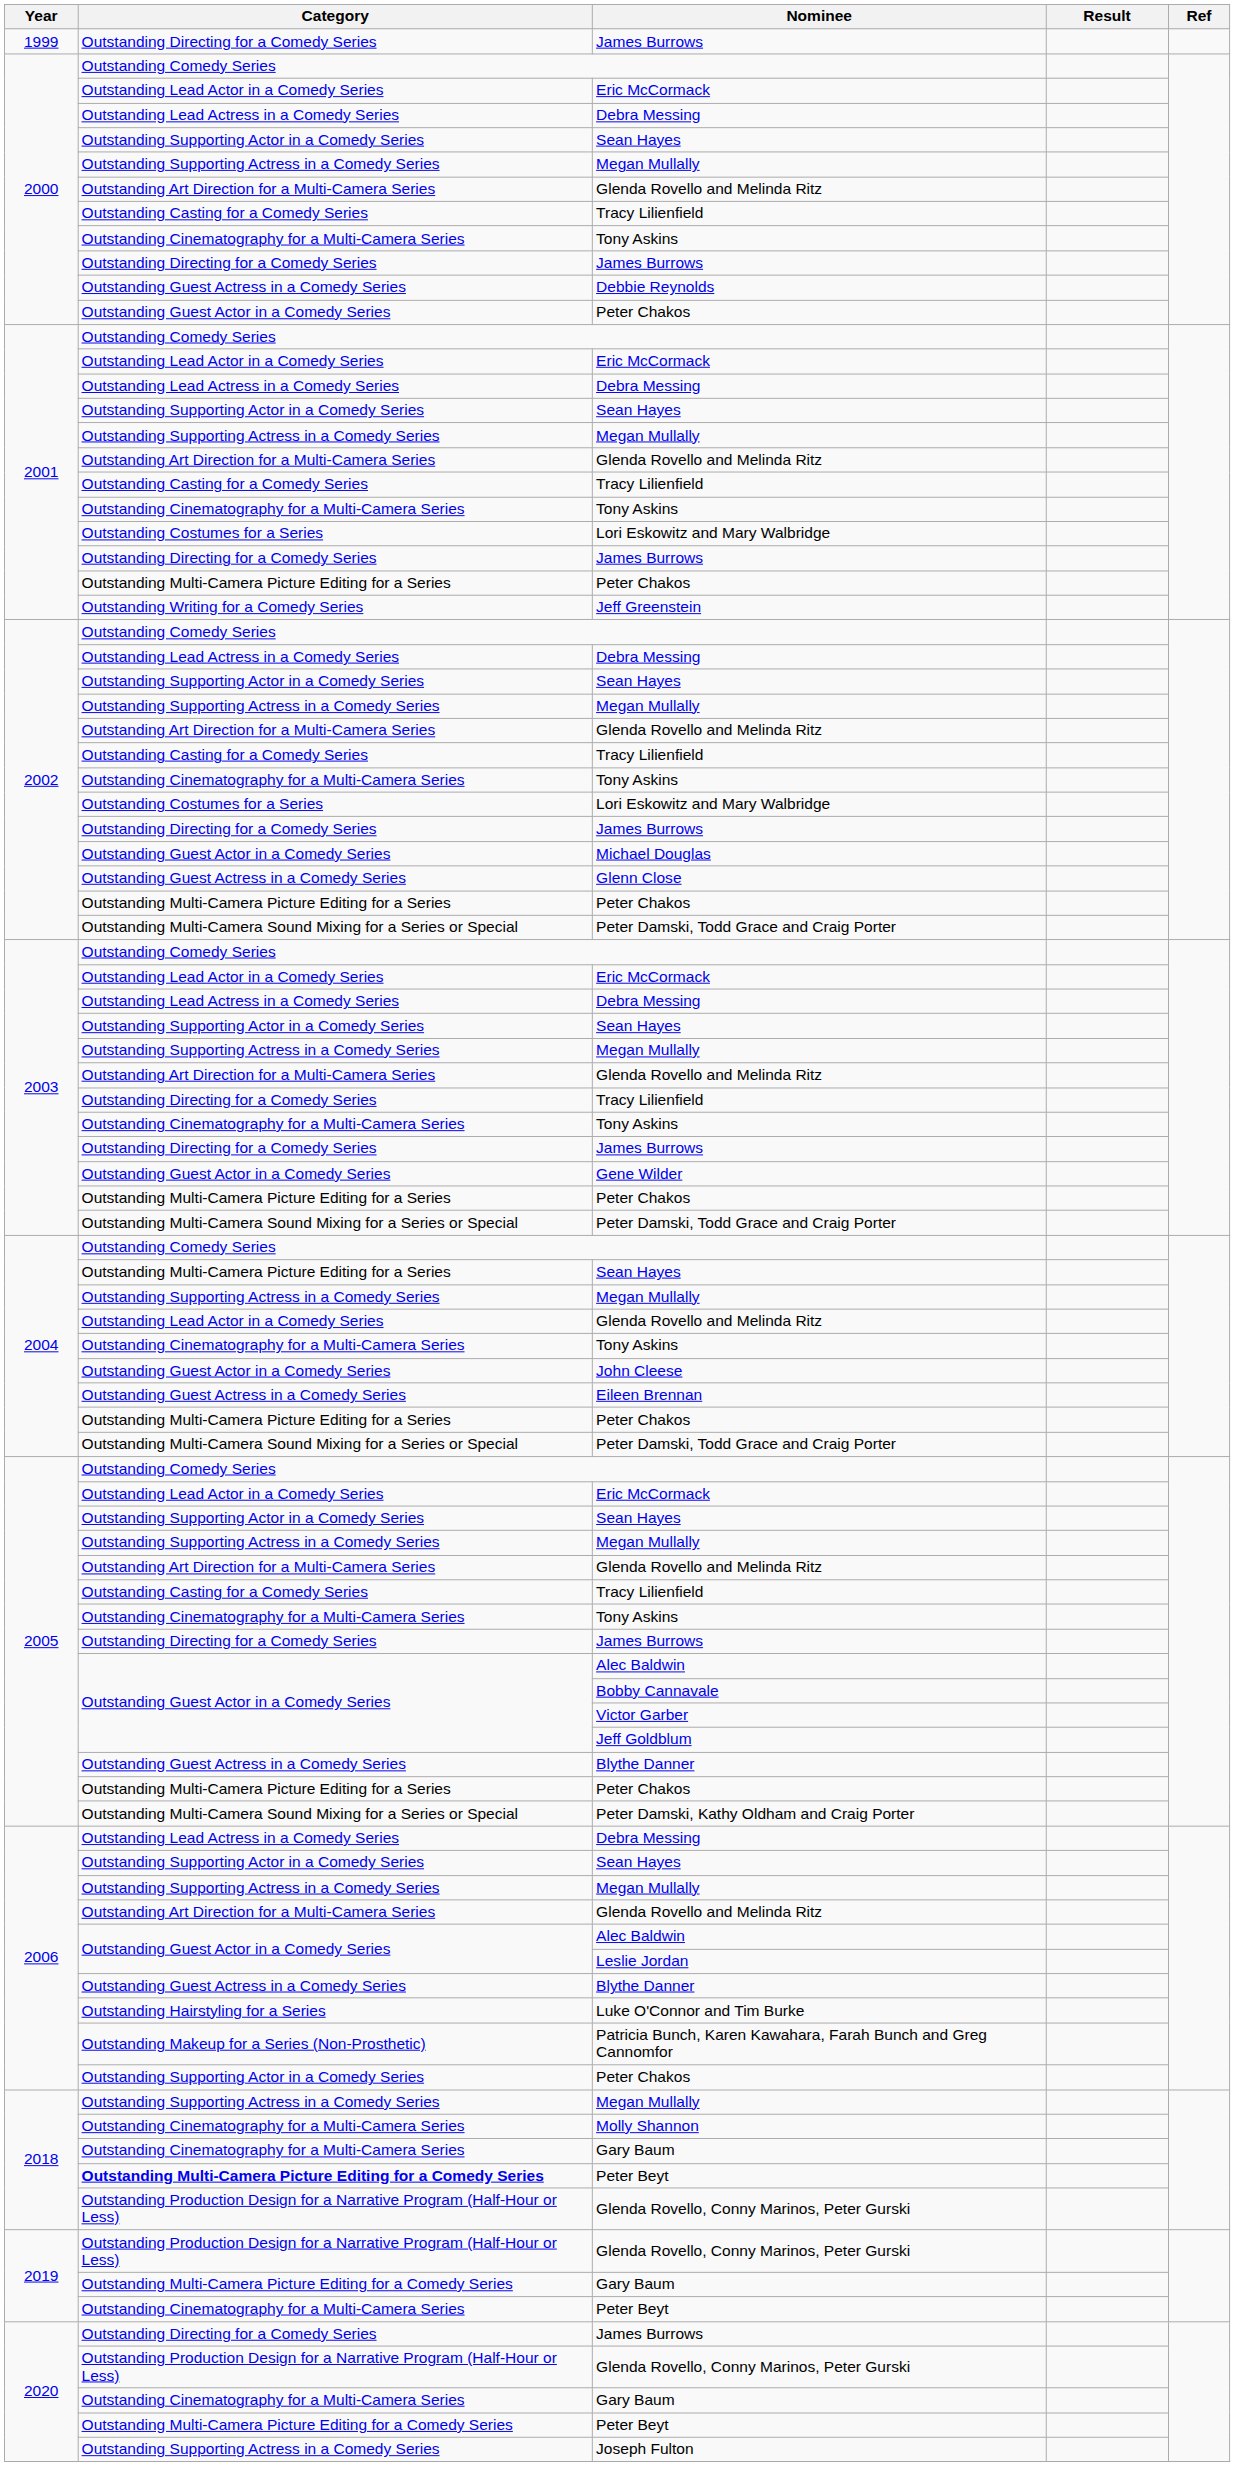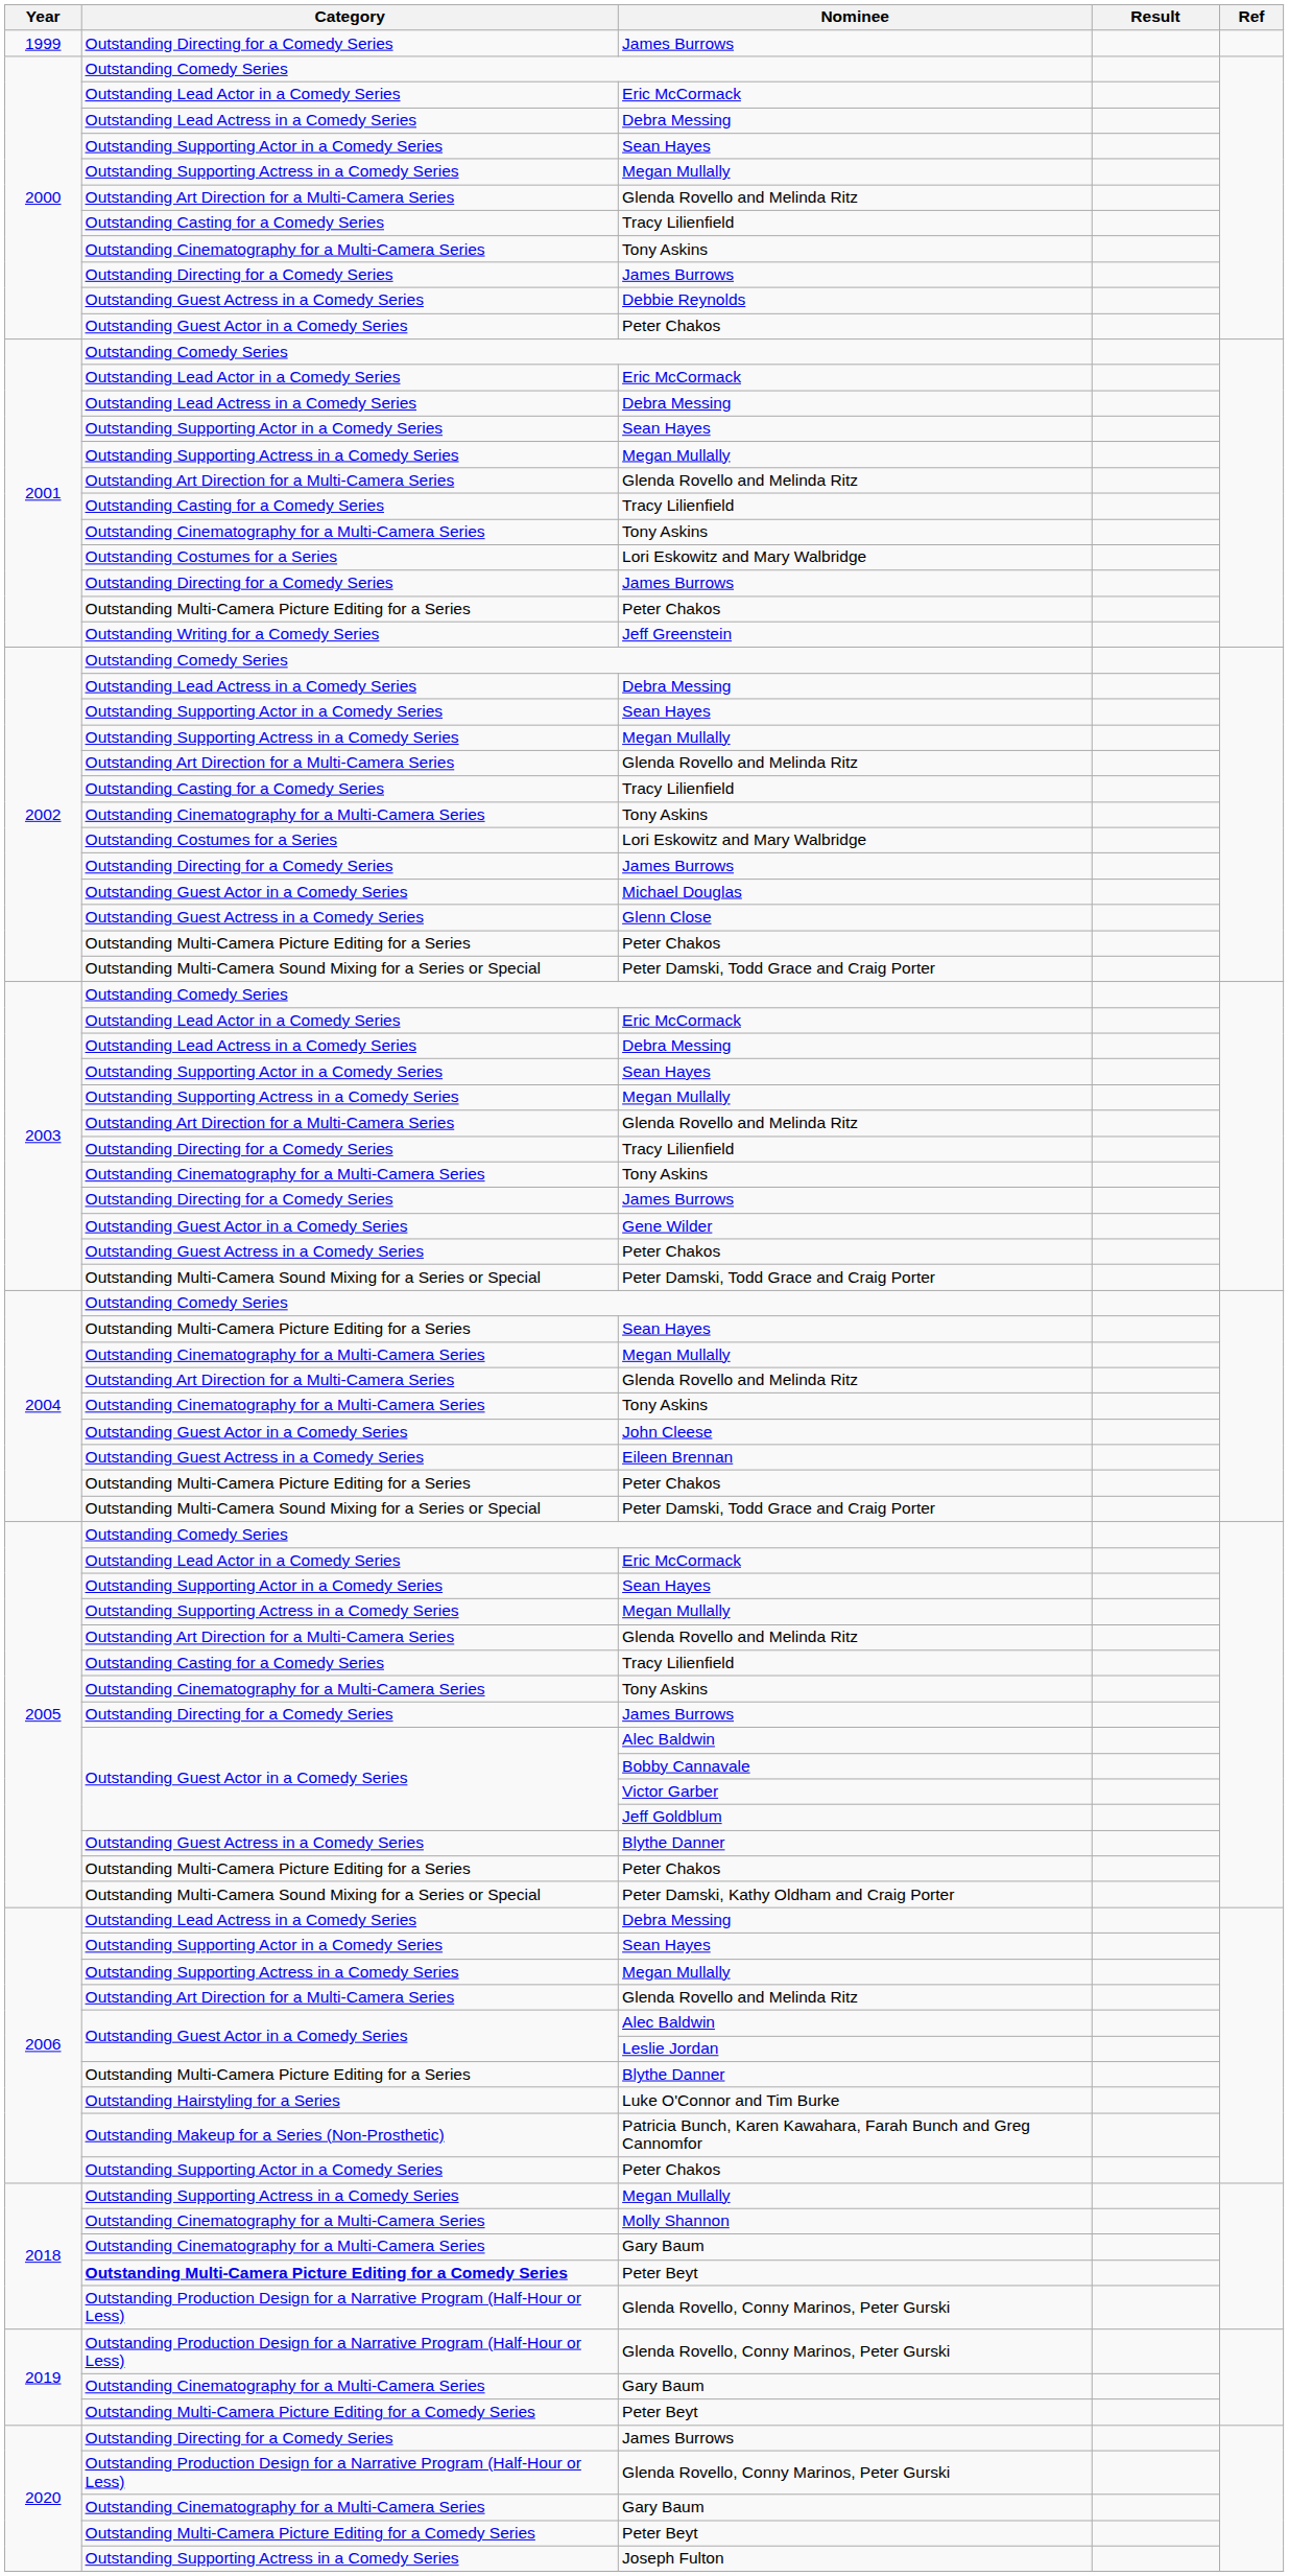2003 / Peter Chakos | Category: Outstanding Multi-Camera Picture Editing for a Series -> Outstanding Guest Actress in a Comedy Series
2004 / Megan Mullally | Category: Outstanding Supporting Actress in a Comedy Series -> Outstanding Cinematography for a Multi-Camera Series
2004 / Glenda Rovello and Melinda Ritz | Category: Outstanding Lead Actor in a Comedy Series -> Outstanding Art Direction for a Multi-Camera Series
2006 / Blythe Danner | Category: Outstanding Guest Actress in a Comedy Series -> Outstanding Multi-Camera Picture Editing for a Series
2019 / Gary Baum | Category: Outstanding Multi-Camera Picture Editing for a Comedy Series -> Outstanding Cinematography for a Multi-Camera Series
2019 / Peter Beyt | Category: Outstanding Cinematography for a Multi-Camera Series -> Outstanding Multi-Camera Picture Editing for a Comedy Series
